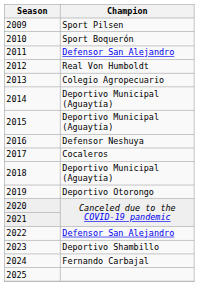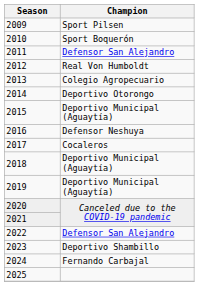2014 | Champion: Deportivo Municipal (Aguaytía) -> Deportivo Otorongo
2019 | Champion: Deportivo Otorongo -> Deportivo Municipal (Aguaytía)
